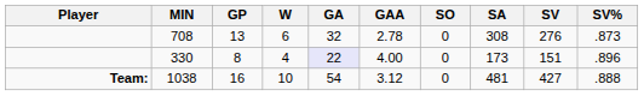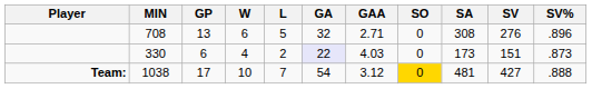+ column: L | 5 | 2 | 7
708 | GAA: 2.78 -> 2.71
708 | SV%: .873 -> .896
330 | GP: 8 -> 6
330 | GAA: 4.00 -> 4.03
330 | SV%: .896 -> .873
1038 | GP: 16 -> 17
1038 | SO: no background -> gold background
